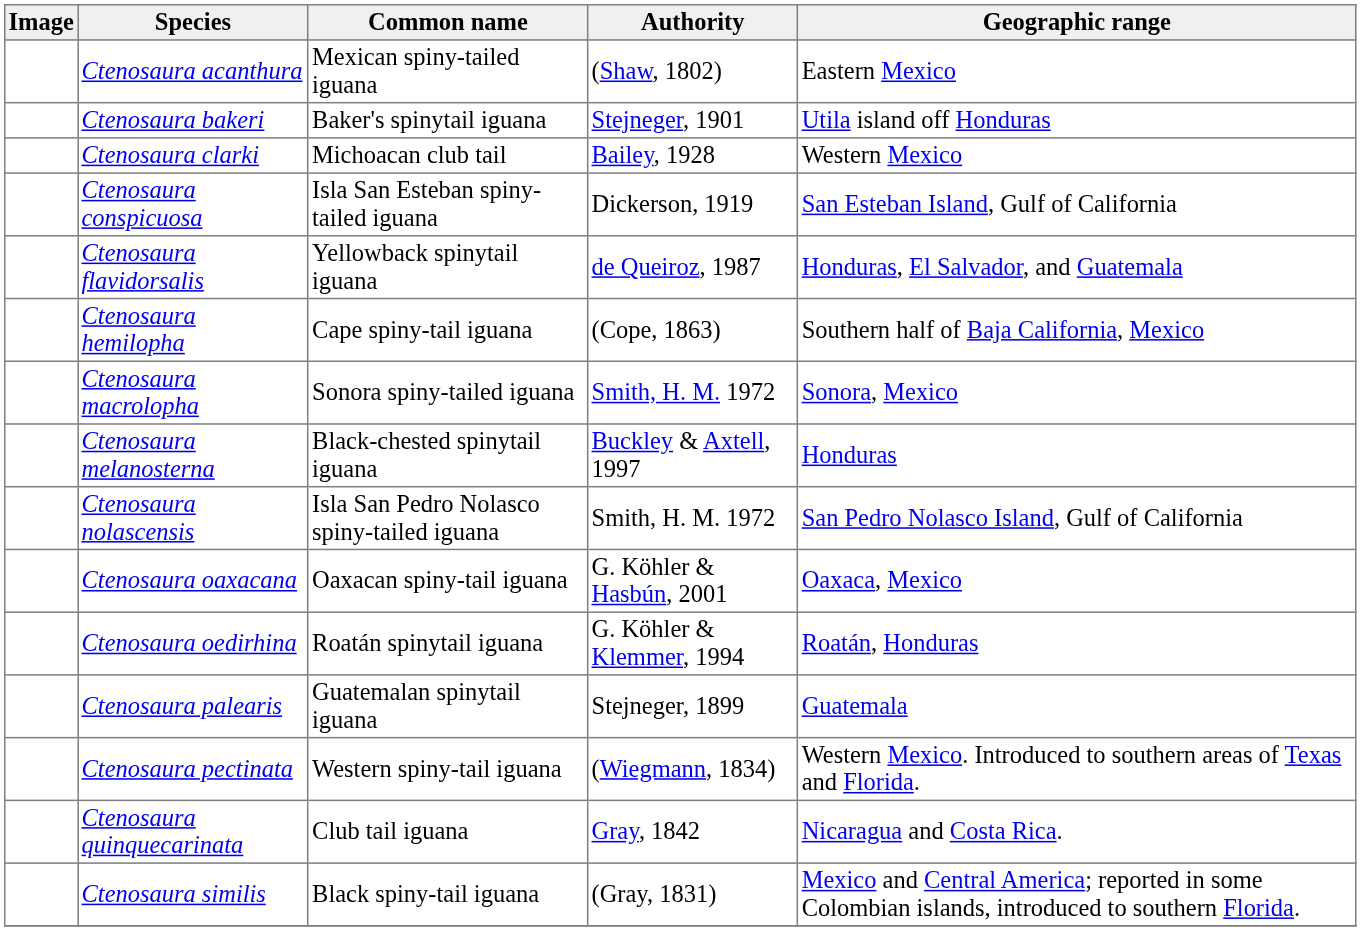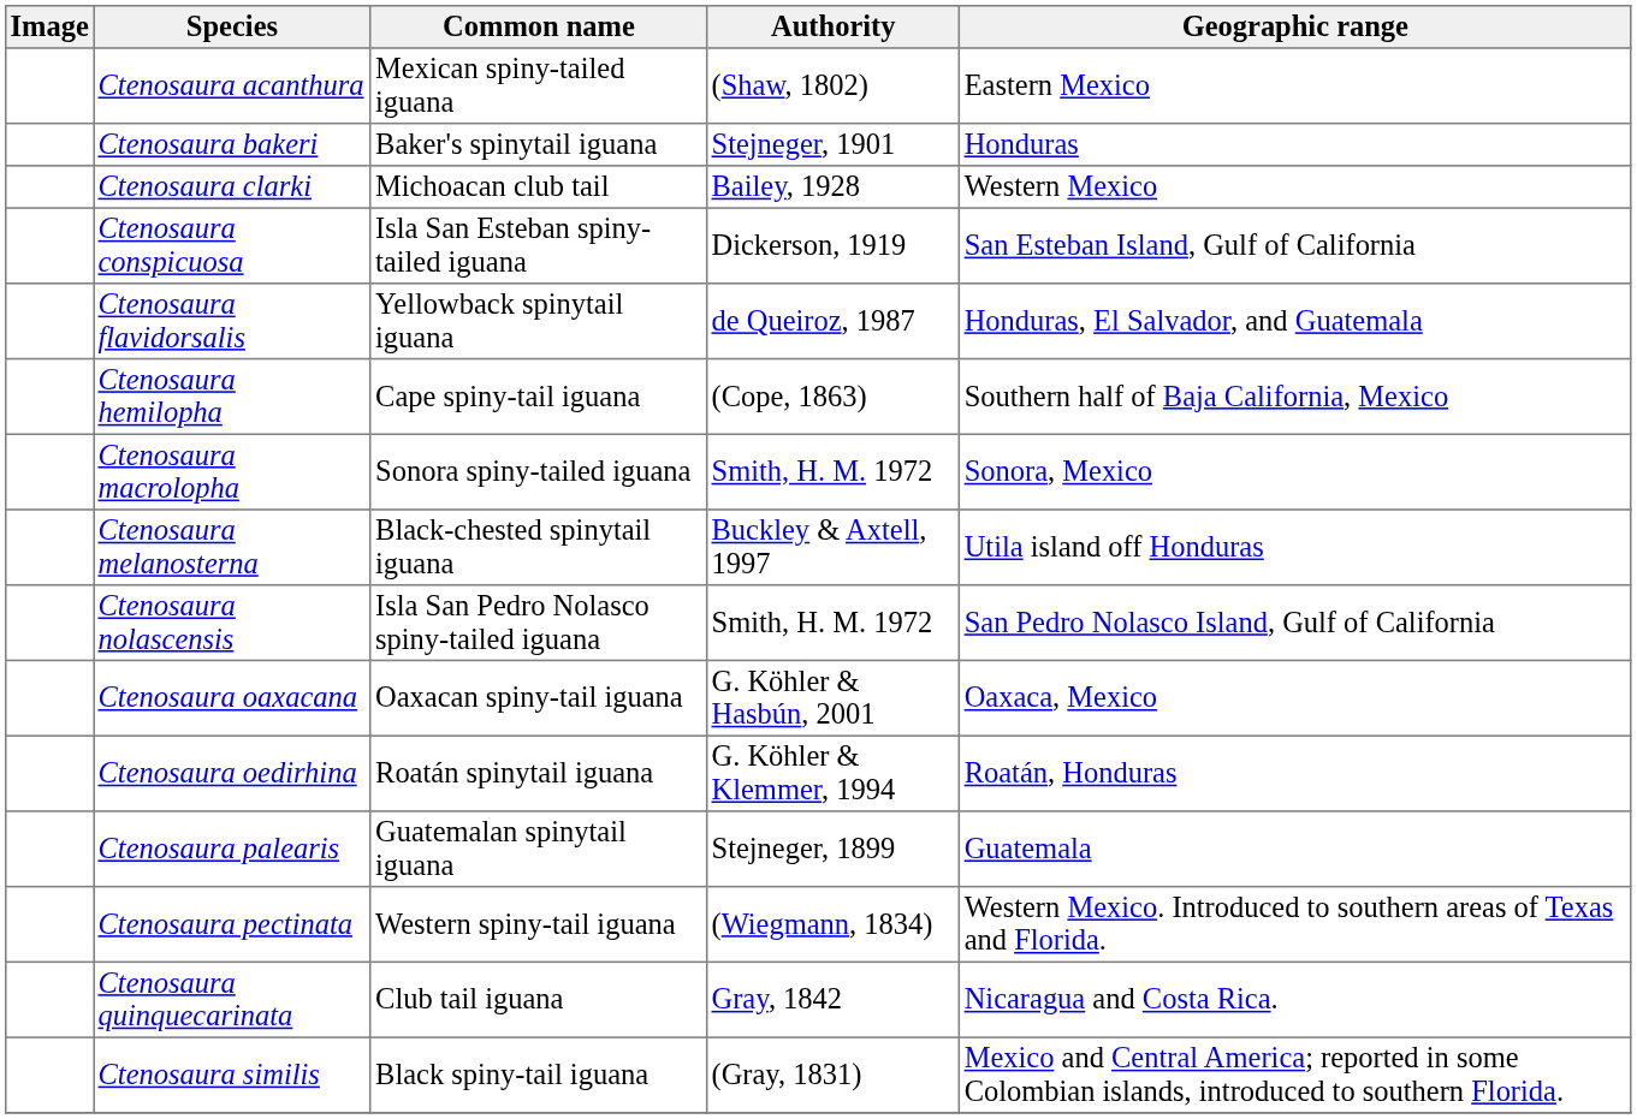Ctenosaura bakeri | Geographic range: Utila island off Honduras -> Honduras
Ctenosaura melanosterna | Geographic range: Honduras -> Utila island off Honduras
